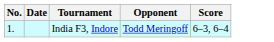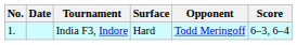+ column: Surface | Hard
